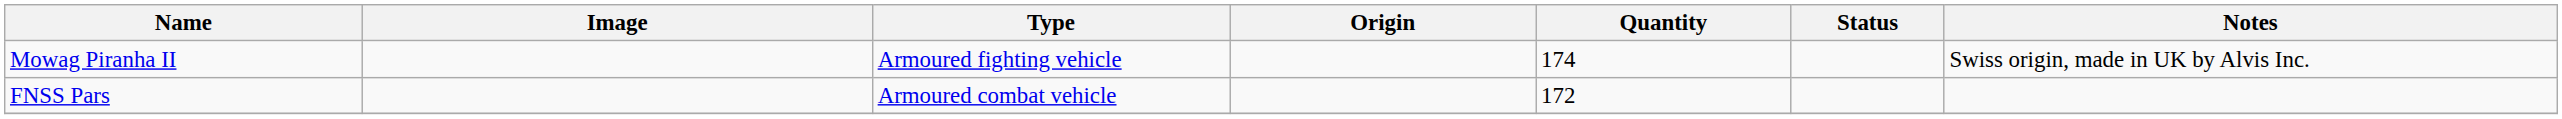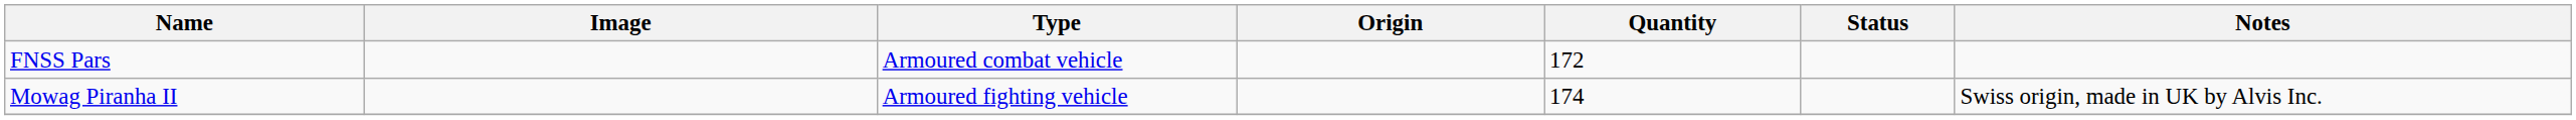rows swapped: FNSS Pars <-> Mowag Piranha II
